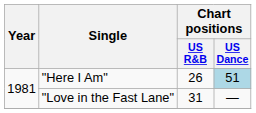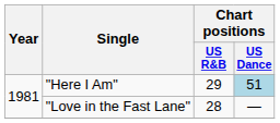"Here I Am" | Chart positions / US R&B: 26 -> 29
"Love in the Fast Lane" | Chart positions / US R&B: 31 -> 28
